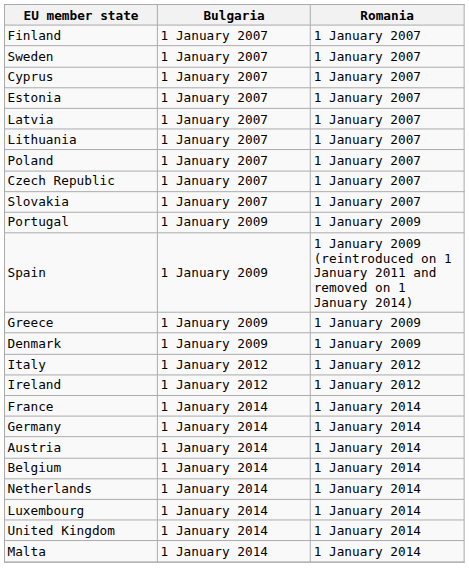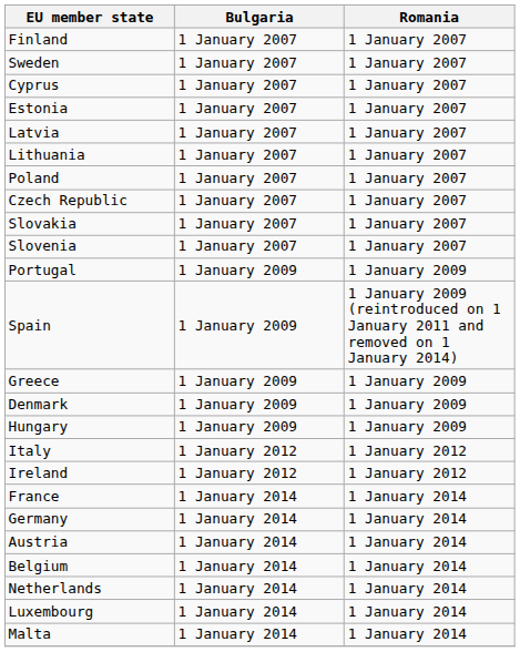+ row: Slovenia | 1 January 2007 | 1 January 2007
+ row: Hungary | 1 January 2009 | 1 January 2009
- row: United Kingdom | 1 January 2014 | 1 January 2014
